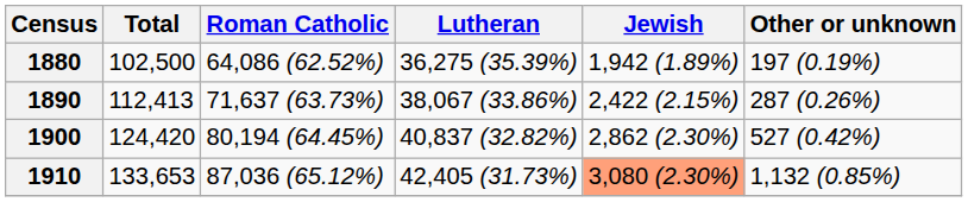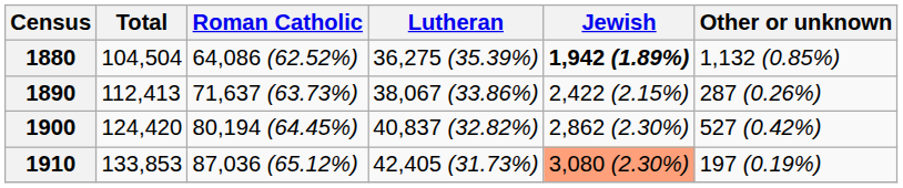1880 | Total: 102,500 -> 104,504
1880 | Jewish: normal -> bold
1880 | Other or unknown: 197 (0.19%) -> 1,132 (0.85%)
1910 | Total: 133,653 -> 133,853
1910 | Other or unknown: 1,132 (0.85%) -> 197 (0.19%)
